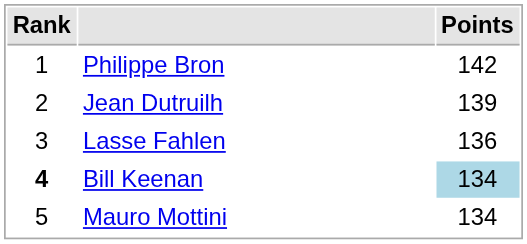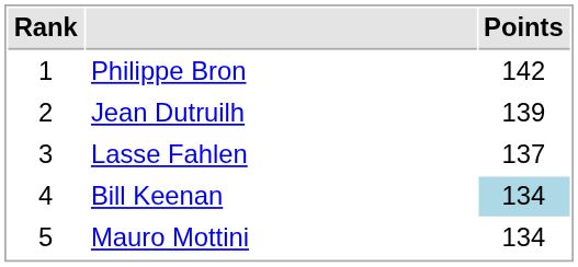Lasse Fahlen | Points: 136 -> 137
Bill Keenan | Rank: bold -> normal
